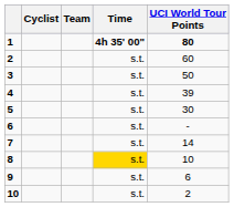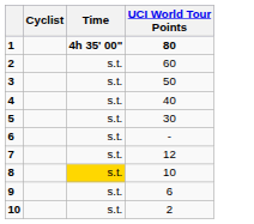- column: Team
4 | UCI World Tour Points: 39 -> 40
7 | UCI World Tour Points: 14 -> 12
